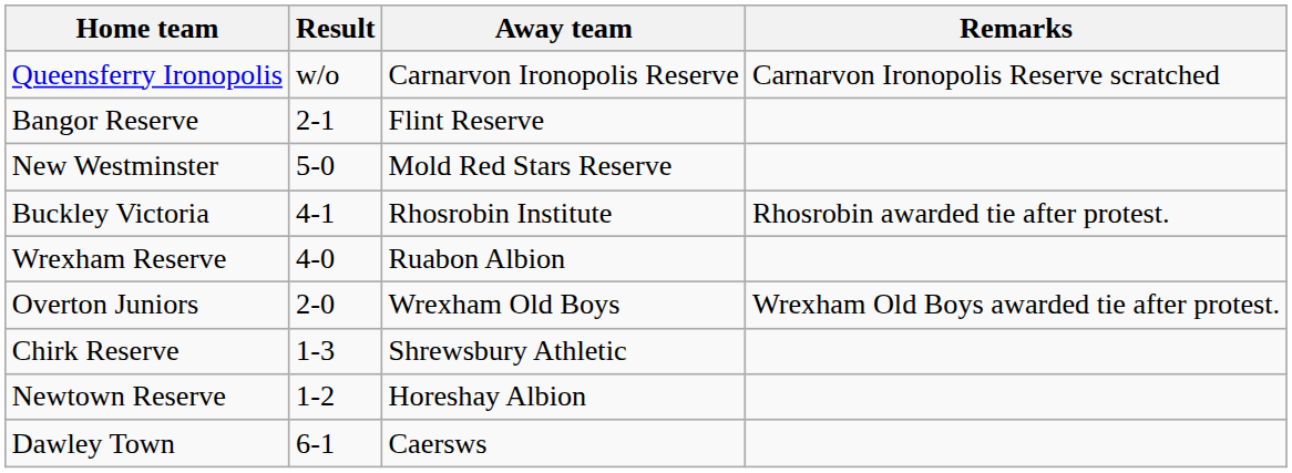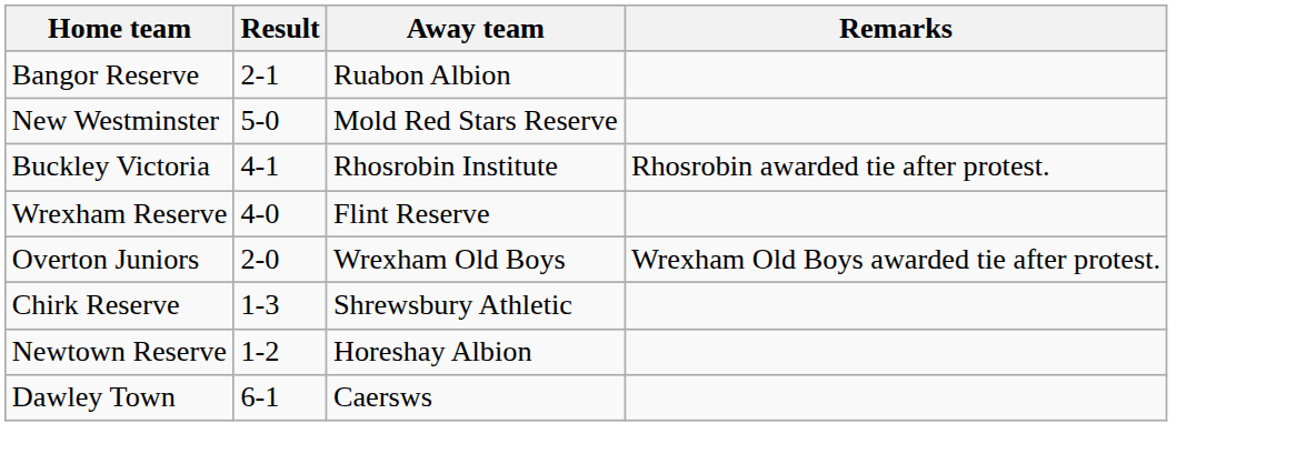- row: Queensferry Ironopolis | w/o | Carnarvon Ironopolis Reserve | Carnarvon Ironopolis Reserve scratched
Bangor Reserve | Away team: Flint Reserve -> Ruabon Albion
Wrexham Reserve | Away team: Ruabon Albion -> Flint Reserve
